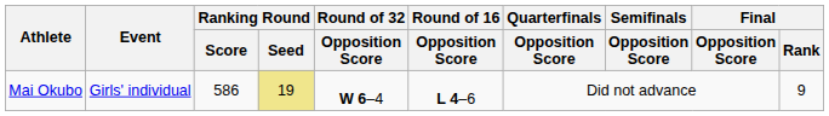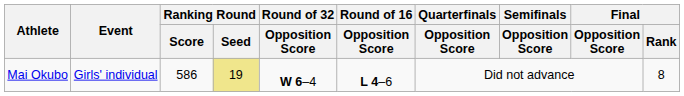Mai Okubo | Final / Rank: 9 -> 8
